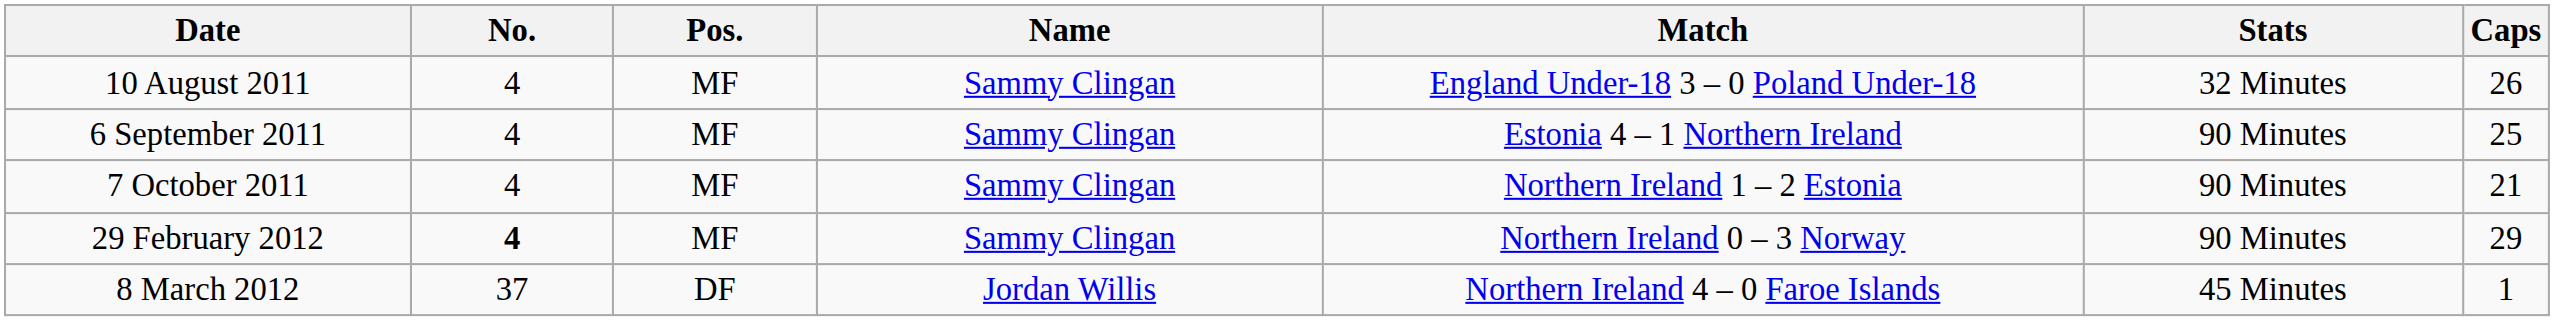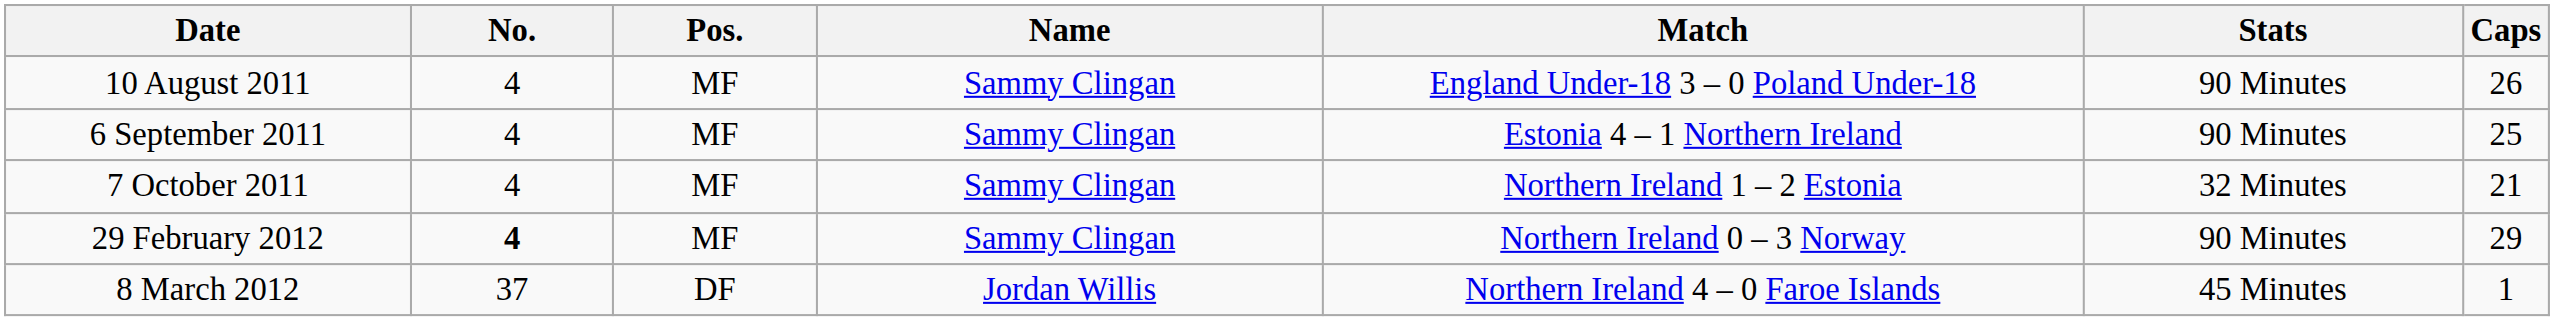10 August 2011 | Stats: 32 Minutes -> 90 Minutes
7 October 2011 | Stats: 90 Minutes -> 32 Minutes
